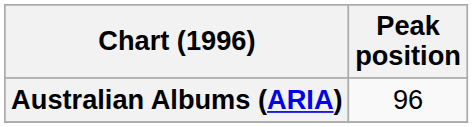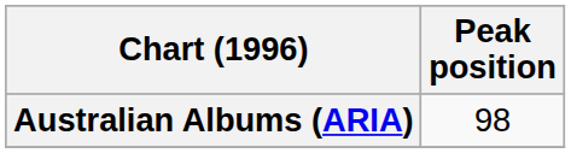Australian Albums (ARIA) | Peak position: 96 -> 98
